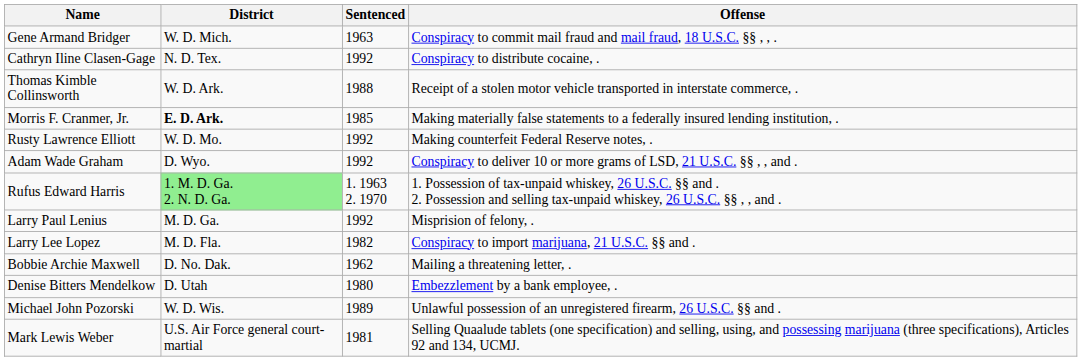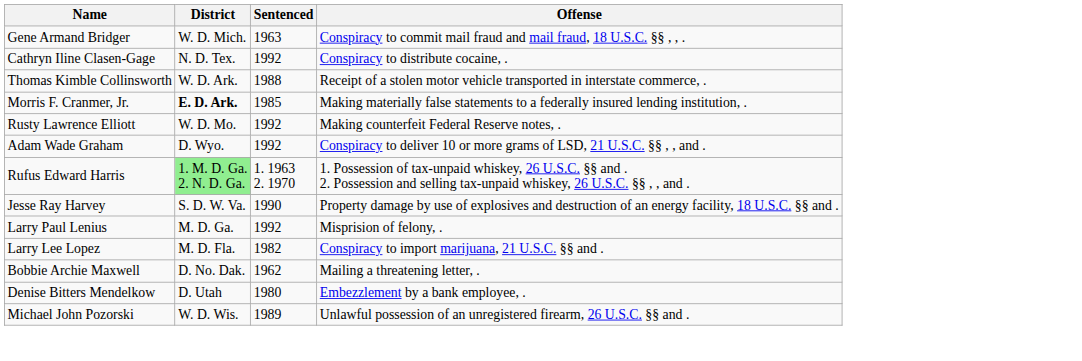+ row: Jesse Ray Harvey | S. D. W. Va. | 1990 | Property damage by use of explosives and destruction of an energy facility, 18 U.S.C. §§ and .
- row: Mark Lewis Weber | U.S. Air Force general court-martial | 1981 | Selling Quaalude tablets (one specification) and selling, using, and possessing marijuana (three specifications), Articles 92 and 134, UCMJ.
